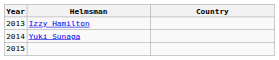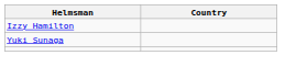- column: Year | 2013 | 2014 | 2015
